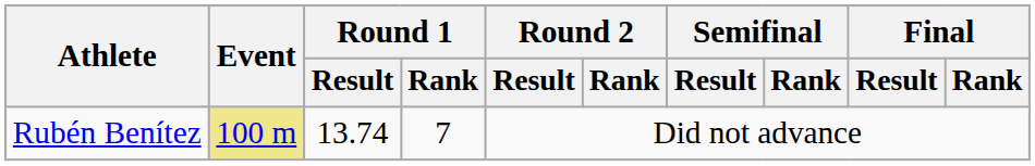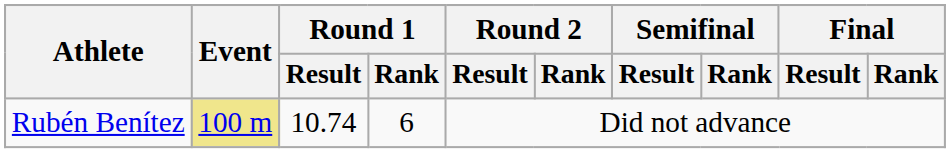Rubén Benítez | Round 1 / Result: 13.74 -> 10.74
Rubén Benítez | Round 1 / Rank: 7 -> 6
